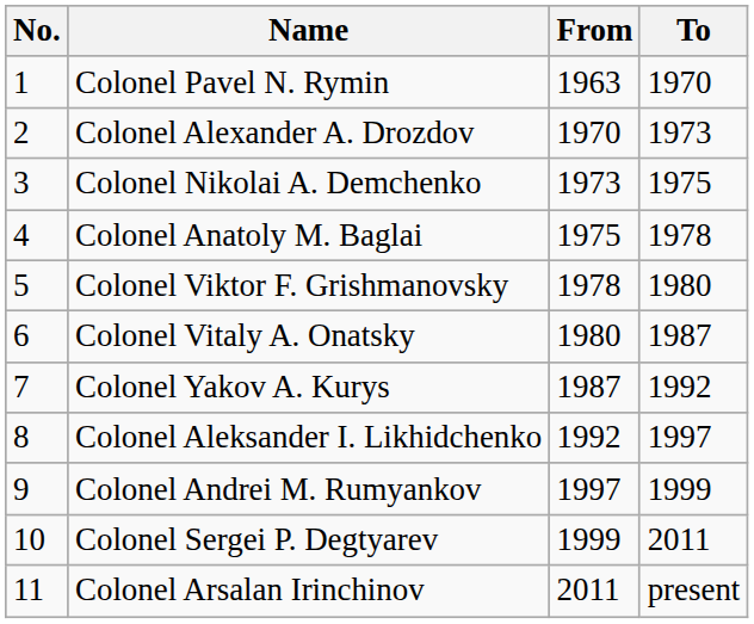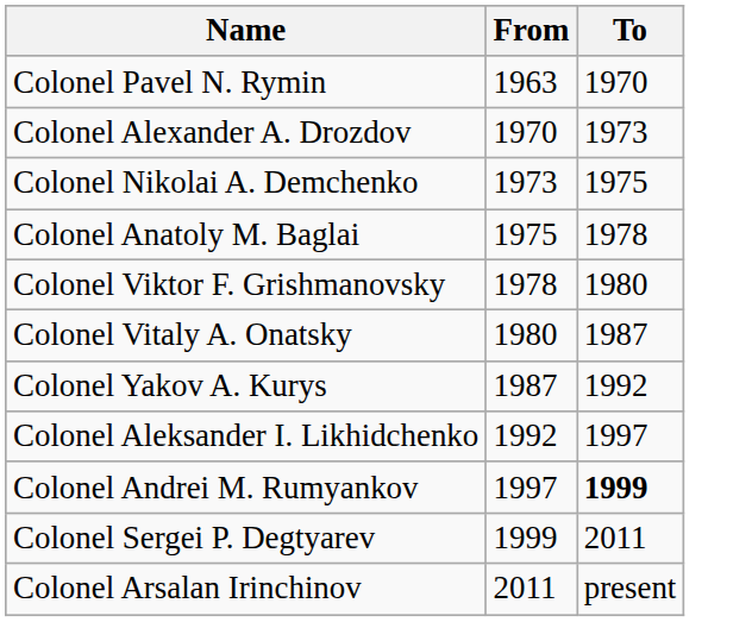- column: No. | 1 | 2 | 3 | 4 | 5 | 6 | 7 | 8 | 9 | 10 | 11
Colonel Andrei M. Rumyankov | To: normal -> bold
